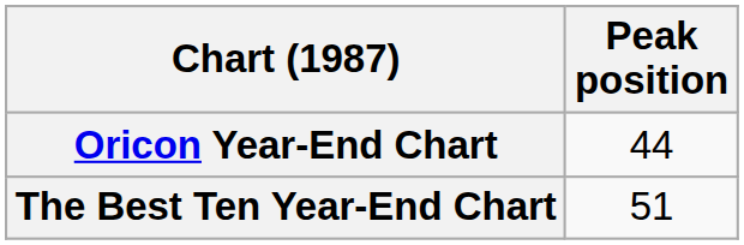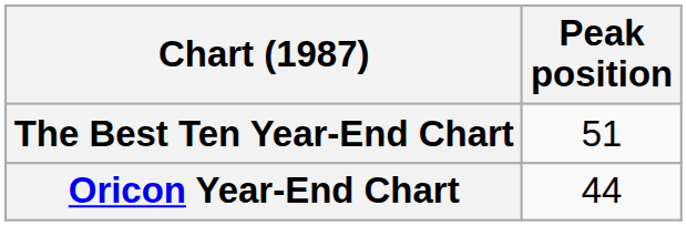rows swapped: Oricon Year-End Chart <-> The Best Ten Year-End Chart
